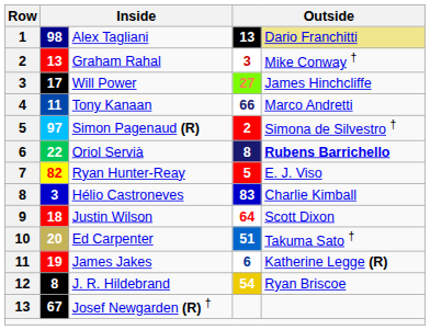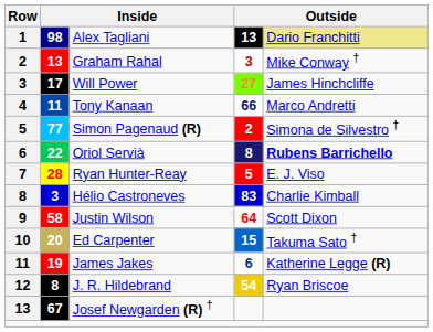Simon Pagenaud (R) | column 2: 97 -> 77
Ryan Hunter-Reay | column 2: 82 -> 28
Justin Wilson | column 2: 18 -> 58
Ed Carpenter | column 4: 51 -> 15
